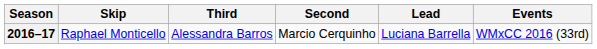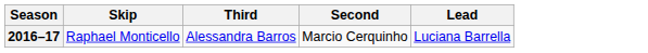- column: Events | WMxCC 2016 (33rd)
